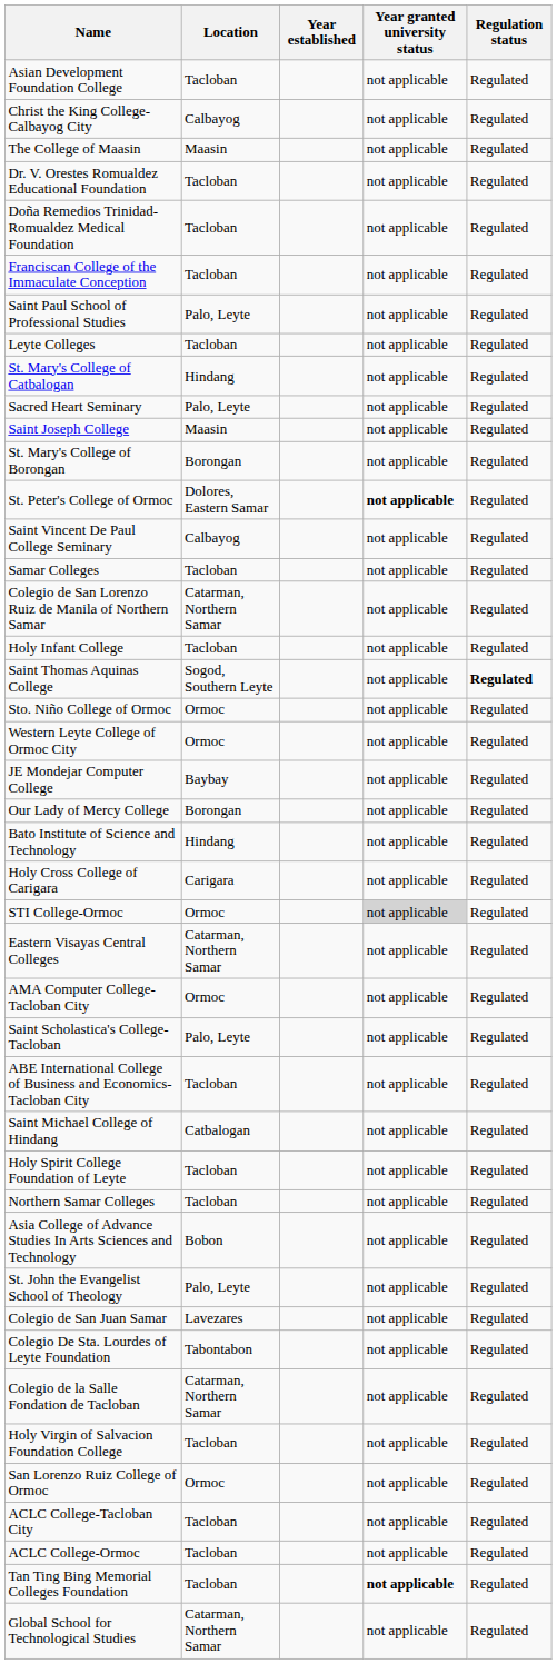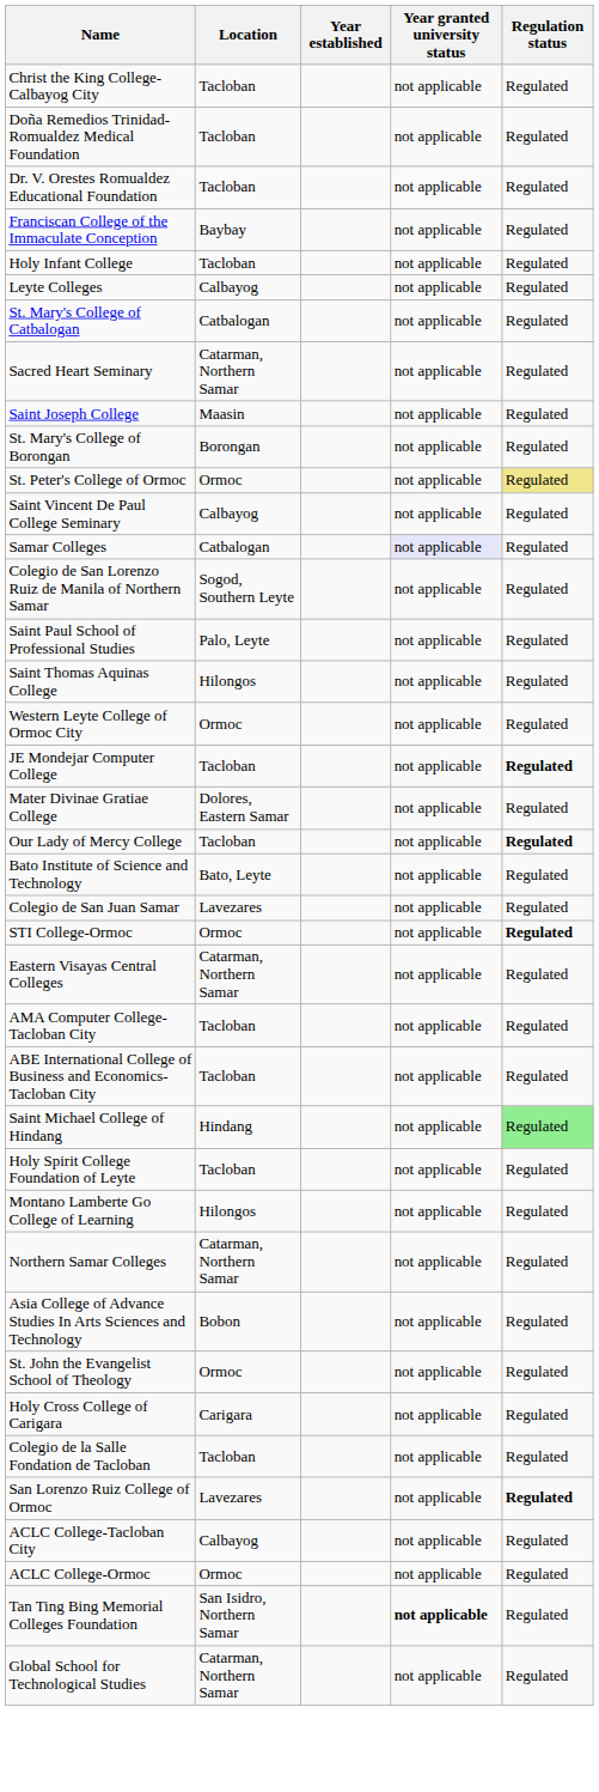- row: Asian Development Foundation College | Tacloban | not applicable | Regulated
Christ the King College-Calbayog City | Location: Calbayog -> Tacloban
- row: The College of Maasin | Maasin | not applicable | Regulated
rows swapped: Dr. V. Orestes Romualdez Educational Foundation <-> Doña Remedios Trinidad-Romualdez Medical Foundation
Franciscan College of the Immaculate Conception | Location: Tacloban -> Baybay
rows swapped: Holy Infant College <-> Saint Paul School of Professional Studies
Leyte Colleges | Location: Tacloban -> Calbayog
St. Mary's College of Catbalogan | Location: Hindang -> Catbalogan
Sacred Heart Seminary | Location: Palo, Leyte -> Catarman, Northern Samar
St. Peter's College of Ormoc | Location: Dolores, Eastern Samar -> Ormoc
St. Peter's College of Ormoc | Year granted university status: bold -> normal
St. Peter's College of Ormoc | Regulation status: no background -> khaki background
Samar Colleges | Location: Tacloban -> Catbalogan
Samar Colleges | Year granted university status: no background -> lavender background
Colegio de San Lorenzo Ruiz de Manila of Northern Samar | Location: Catarman, Northern Samar -> Sogod, Southern Leyte
Saint Thomas Aquinas College | Location: Sogod, Southern Leyte -> Hilongos
Saint Thomas Aquinas College | Regulation status: bold -> normal
- row: Sto. Niño College of Ormoc | Ormoc | not applicable | Regulated
JE Mondejar Computer College | Location: Baybay -> Tacloban
JE Mondejar Computer College | Regulation status: normal -> bold
+ row: Mater Divinae Gratiae College | Dolores, Eastern Samar | not applicable | Regulated
Our Lady of Mercy College | Location: Borongan -> Tacloban
Our Lady of Mercy College | Regulation status: normal -> bold
Bato Institute of Science and Technology | Location: Hindang -> Bato, Leyte
rows swapped: Holy Cross College of Carigara <-> Colegio de San Juan Samar
STI College-Ormoc | Year granted university status: lightgrey background -> no background
STI College-Ormoc | Regulation status: normal -> bold
AMA Computer College-Tacloban City | Location: Ormoc -> Tacloban
- row: Saint Scholastica's College-Tacloban | Palo, Leyte | not applicable | Regulated
Saint Michael College of Hindang | Location: Catbalogan -> Hindang
Saint Michael College of Hindang | Regulation status: no background -> lightgreen background
+ row: Montano Lamberte Go College of Learning | Hilongos | not applicable | Regulated
Northern Samar Colleges | Location: Tacloban -> Catarman, Northern Samar
St. John the Evangelist School of Theology | Location: Palo, Leyte -> Ormoc
- row: Colegio De Sta. Lourdes of Leyte Foundation | Tabontabon | not applicable | Regulated
Colegio de la Salle Fondation de Tacloban | Location: Catarman, Northern Samar -> Tacloban
- row: Holy Virgin of Salvacion Foundation College | Tacloban | not applicable | Regulated
San Lorenzo Ruiz College of Ormoc | Location: Ormoc -> Lavezares
San Lorenzo Ruiz College of Ormoc | Regulation status: normal -> bold
ACLC College-Tacloban City | Location: Tacloban -> Calbayog
ACLC College-Ormoc | Location: Tacloban -> Ormoc
Tan Ting Bing Memorial Colleges Foundation | Location: Tacloban -> San Isidro, Northern Samar
